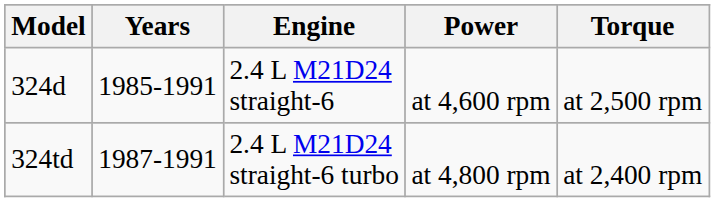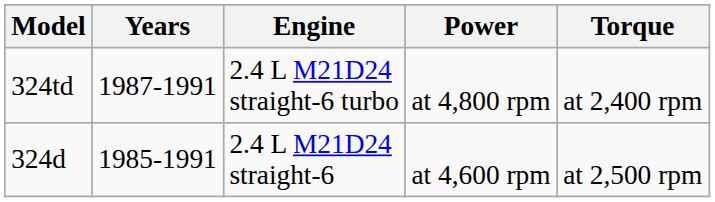rows swapped: 324d <-> 324td
